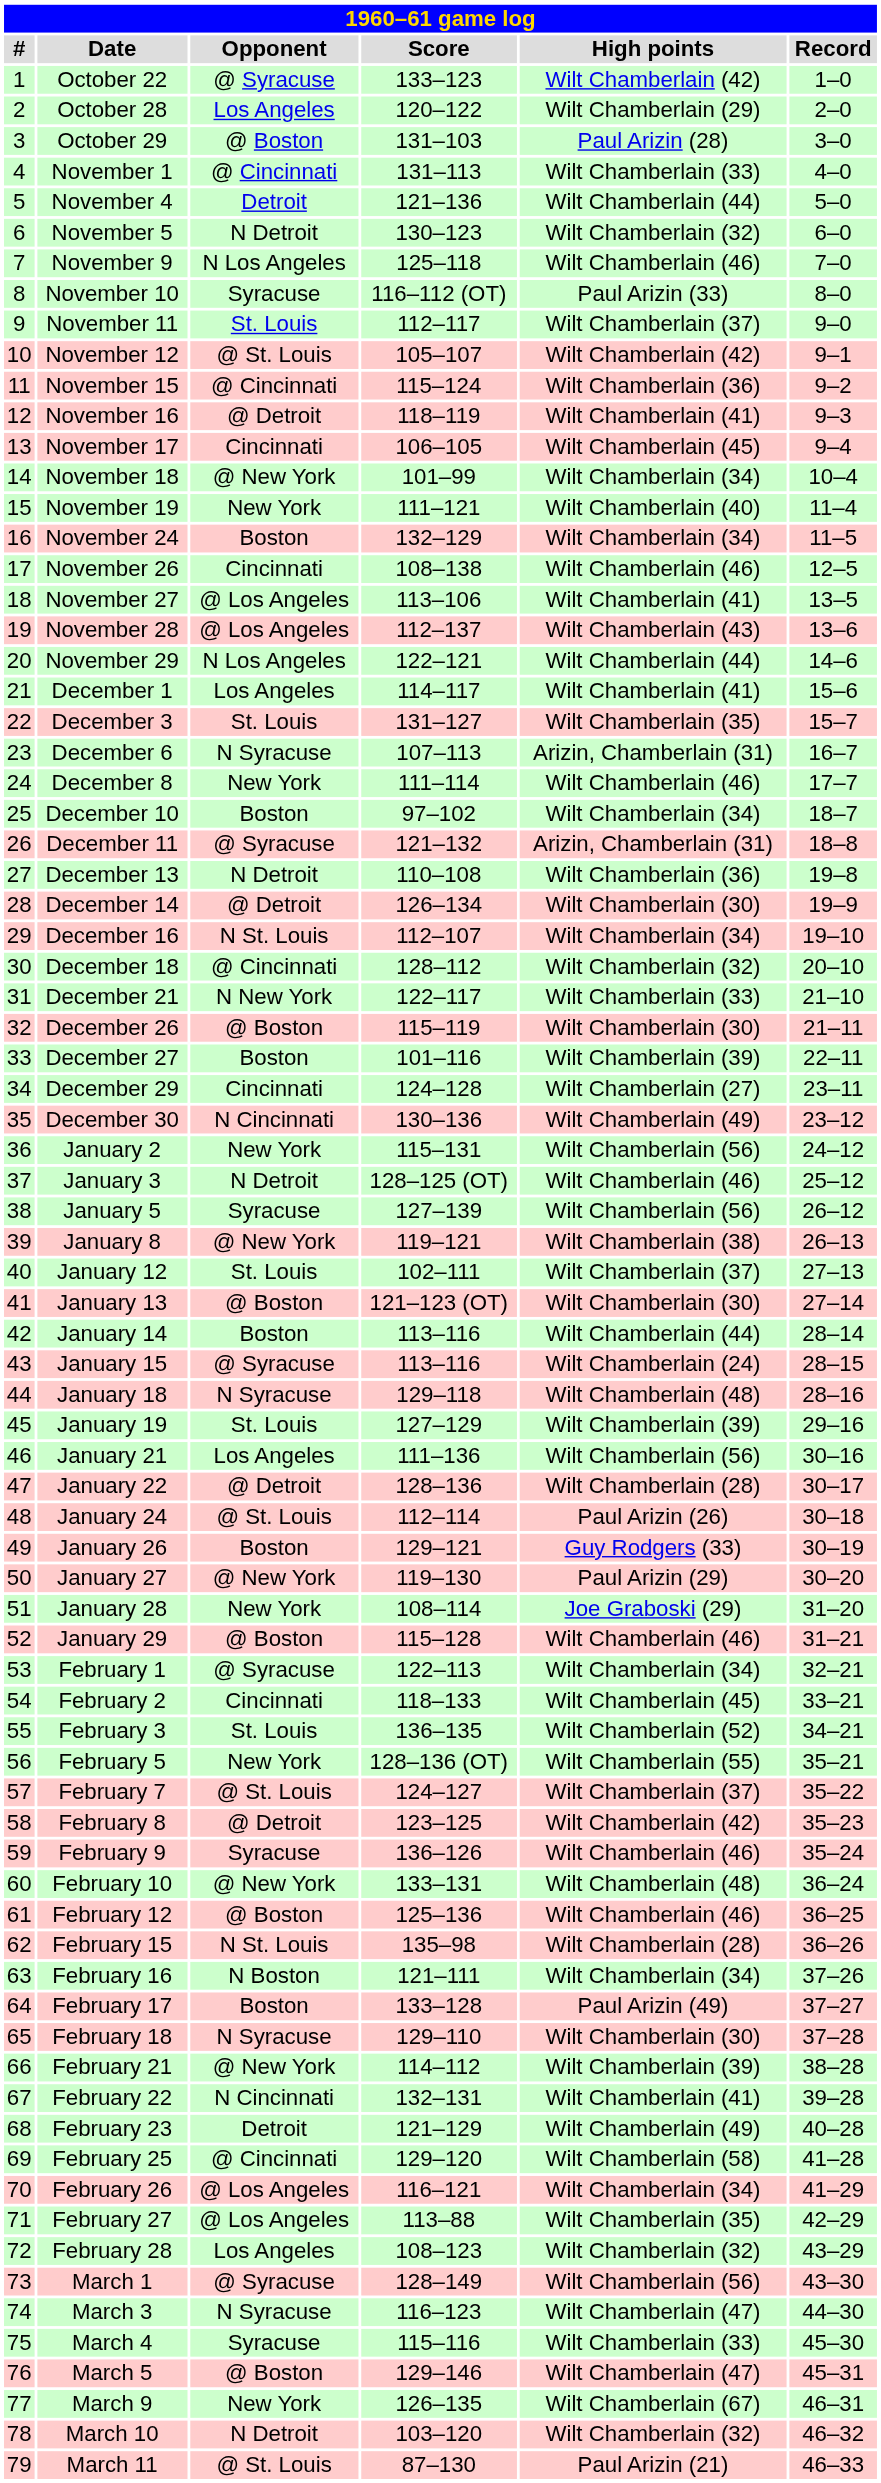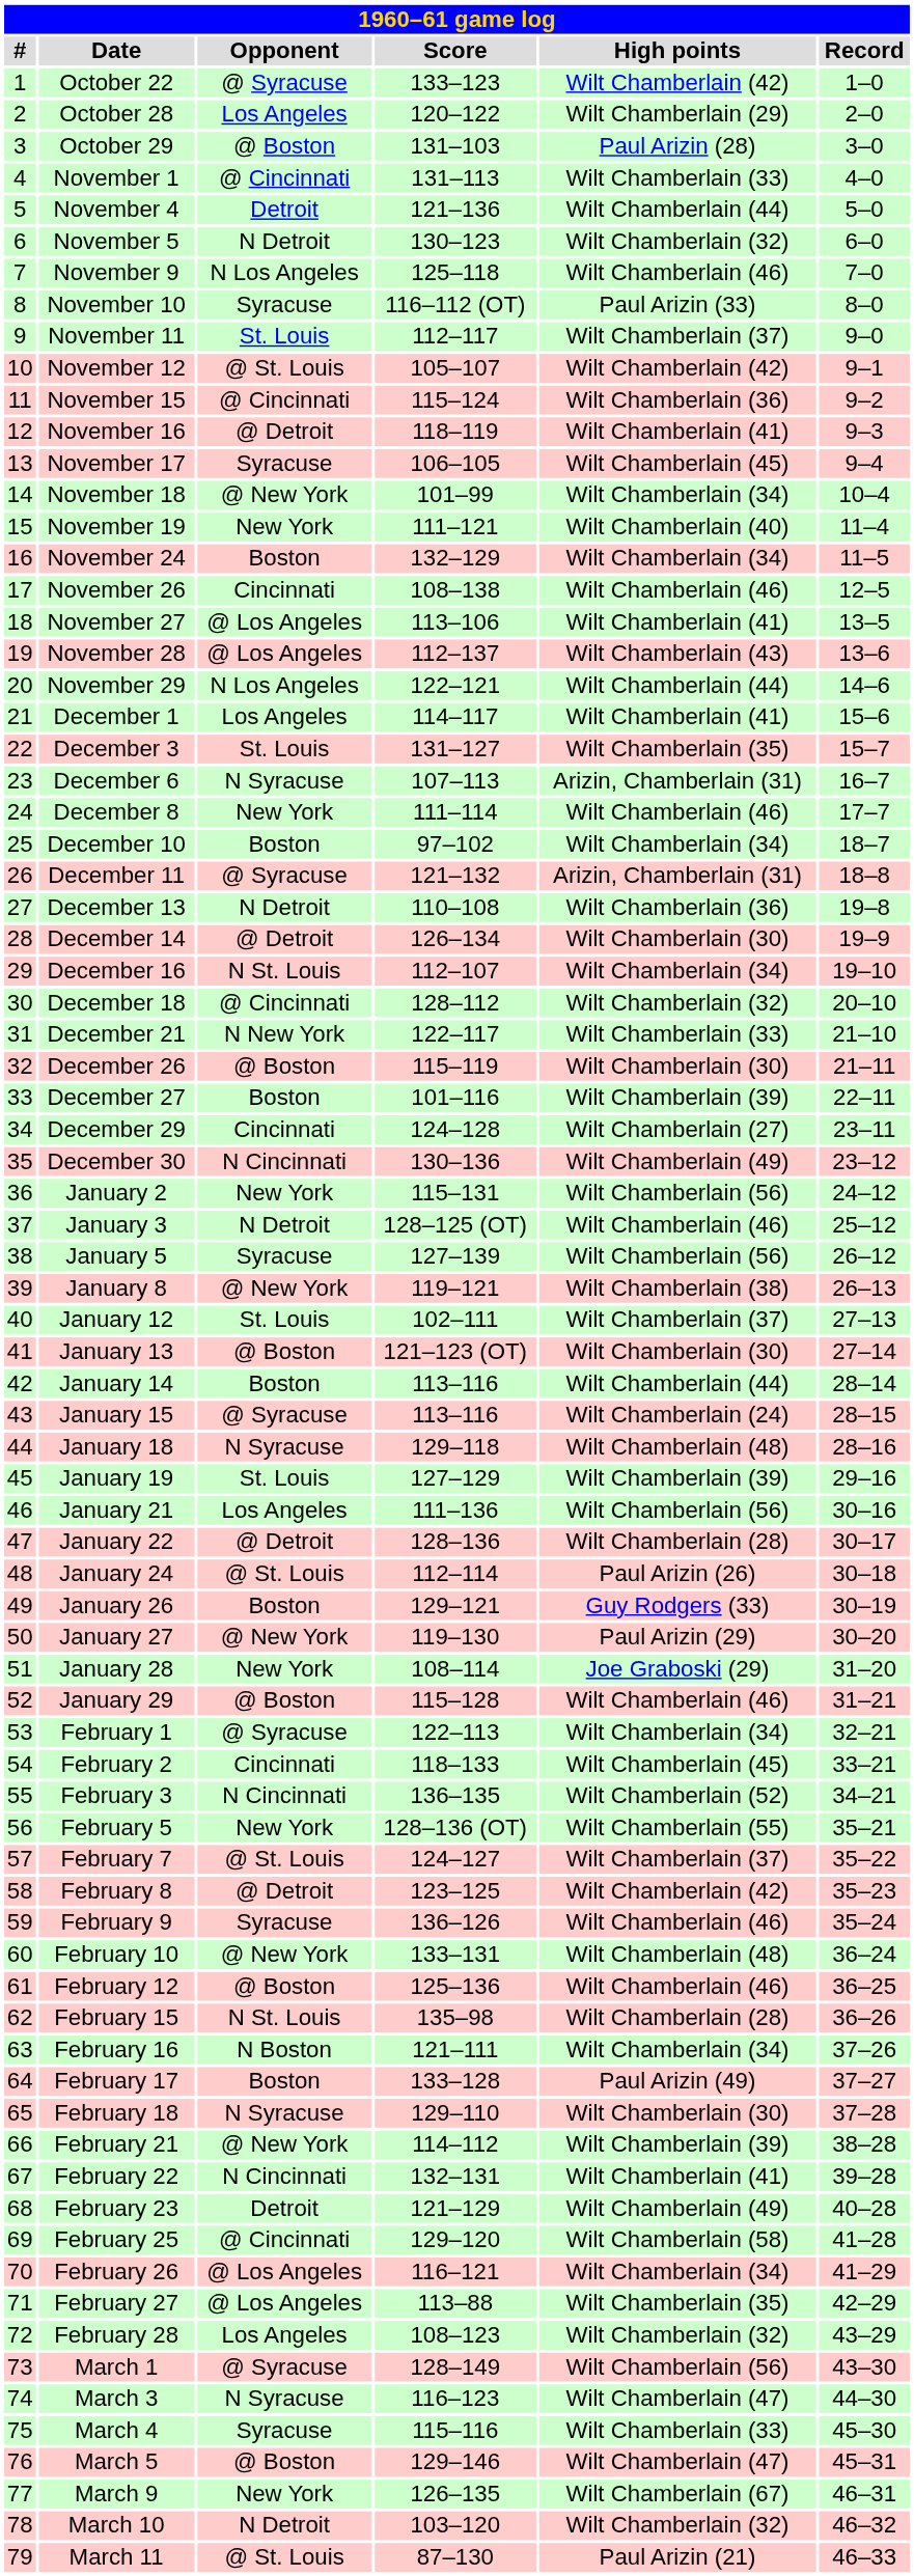November 17 | Opponent: Cincinnati -> Syracuse
February 3 | Opponent: St. Louis -> N Cincinnati
